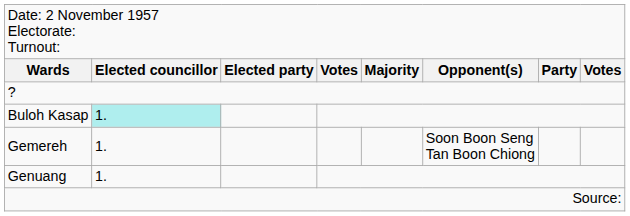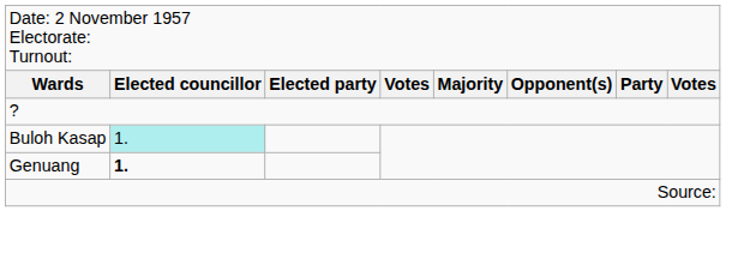- row: Gemereh | 1. | Soon Boon Seng Tan Boon Chiong
Genuang | column 2: normal -> bold
